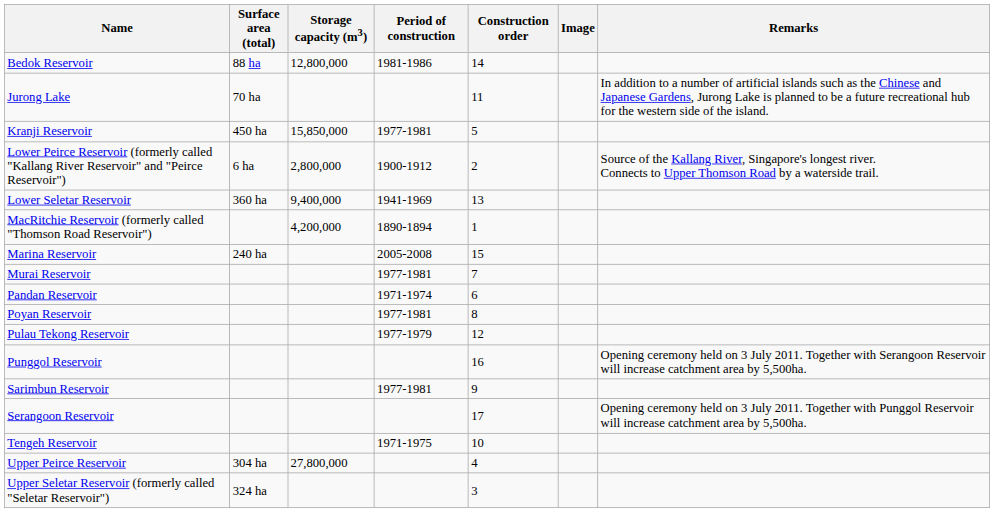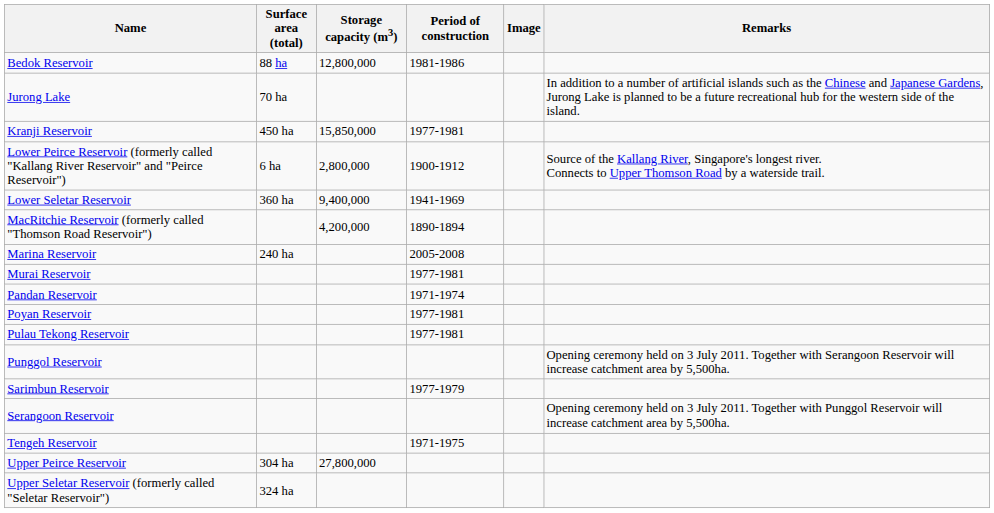- column: Construction order | 14 | 11 | 5 | 2 | 13 | 1 | 15 | 7 | 6 | 8 | 12 | 16 | 9 | 17 | 10 | 4 | 3
Pulau Tekong Reservoir | Period of construction: 1977-1979 -> 1977-1981
Sarimbun Reservoir | Period of construction: 1977-1981 -> 1977-1979
